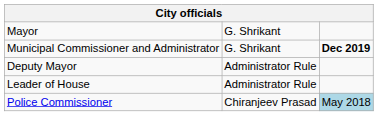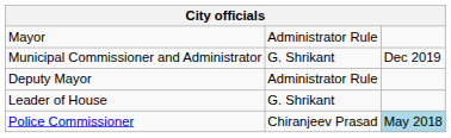Mayor | column 2: G. Shrikant -> Administrator Rule
Municipal Commissioner and Administrator | column 3: bold -> normal
Leader of House | column 2: Administrator Rule -> G. Shrikant
